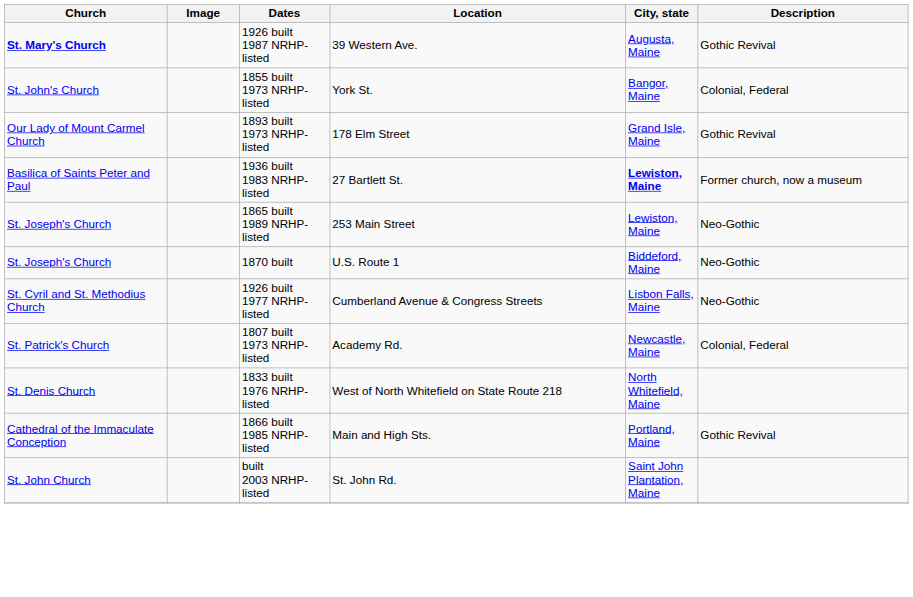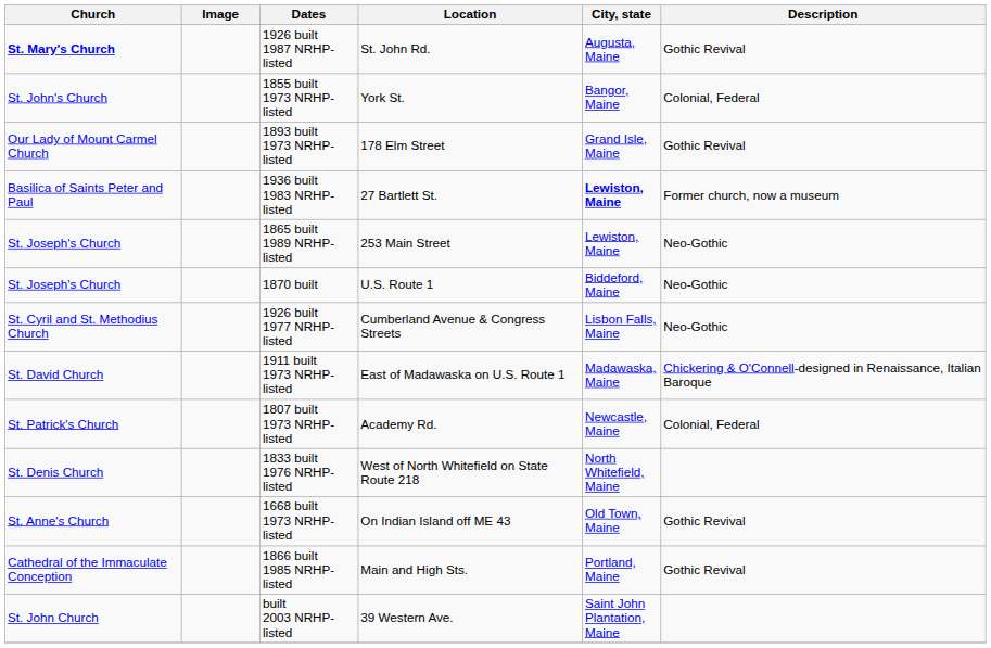1926 built 1987 NRHP-listed | Location: 39 Western Ave. -> St. John Rd.
+ row: St. David Church | 1911 built 1973 NRHP-listed | East of Madawaska on U.S. Route 1 | Madawaska, Maine | Chickering & O'Connell-designed in Renaissance, Italian Baroque
+ row: St. Anne's Church | 1668 built 1973 NRHP-listed | On Indian Island off ME 43 | Old Town, Maine | Gothic Revival
built 2003 NRHP-listed | Location: St. John Rd. -> 39 Western Ave.
